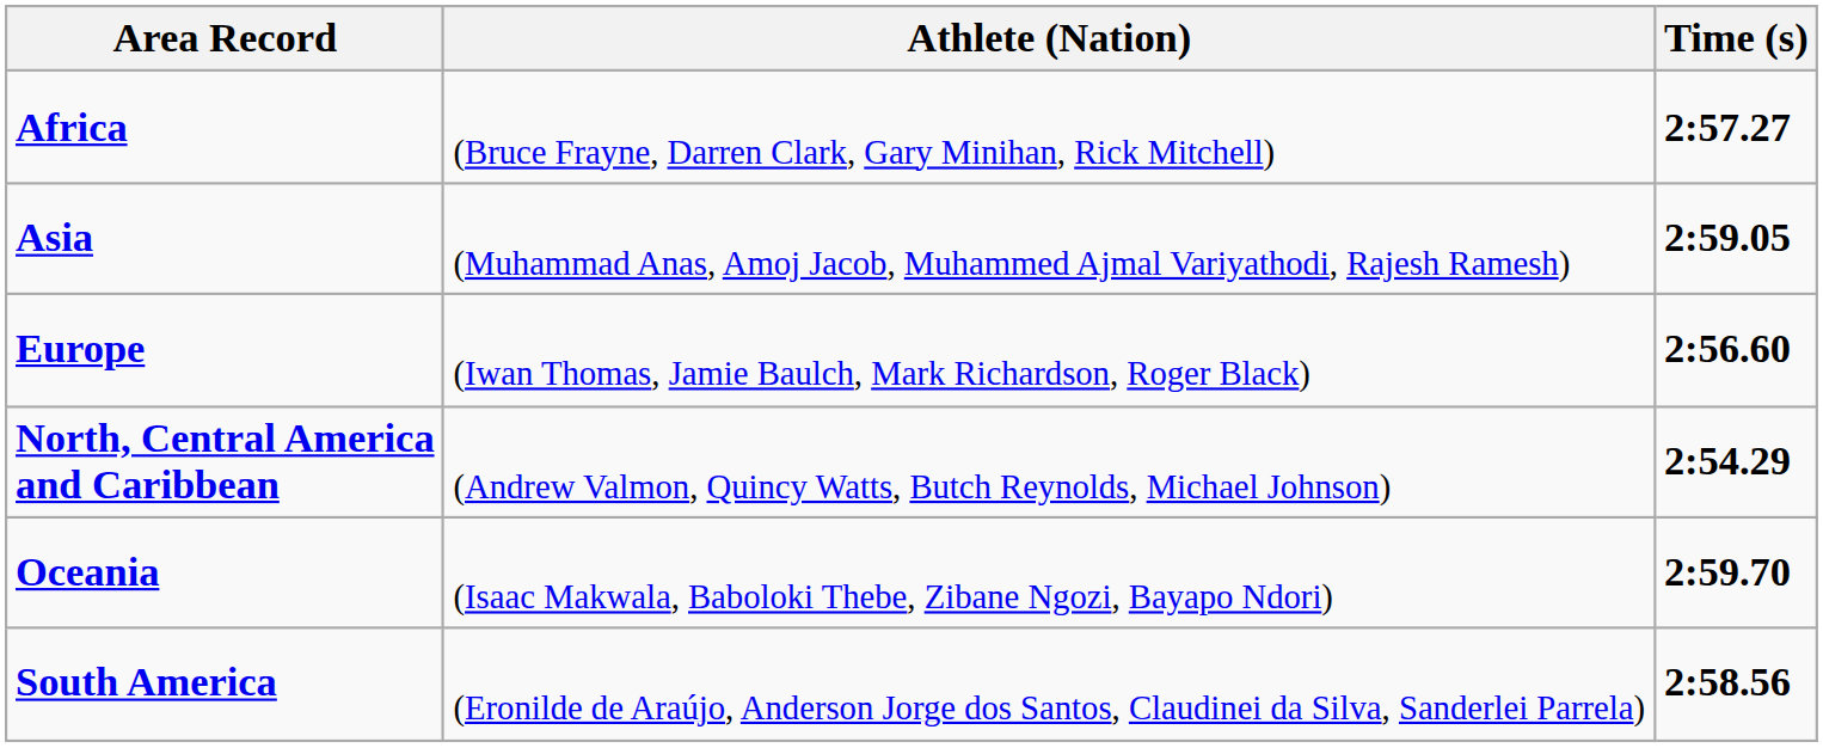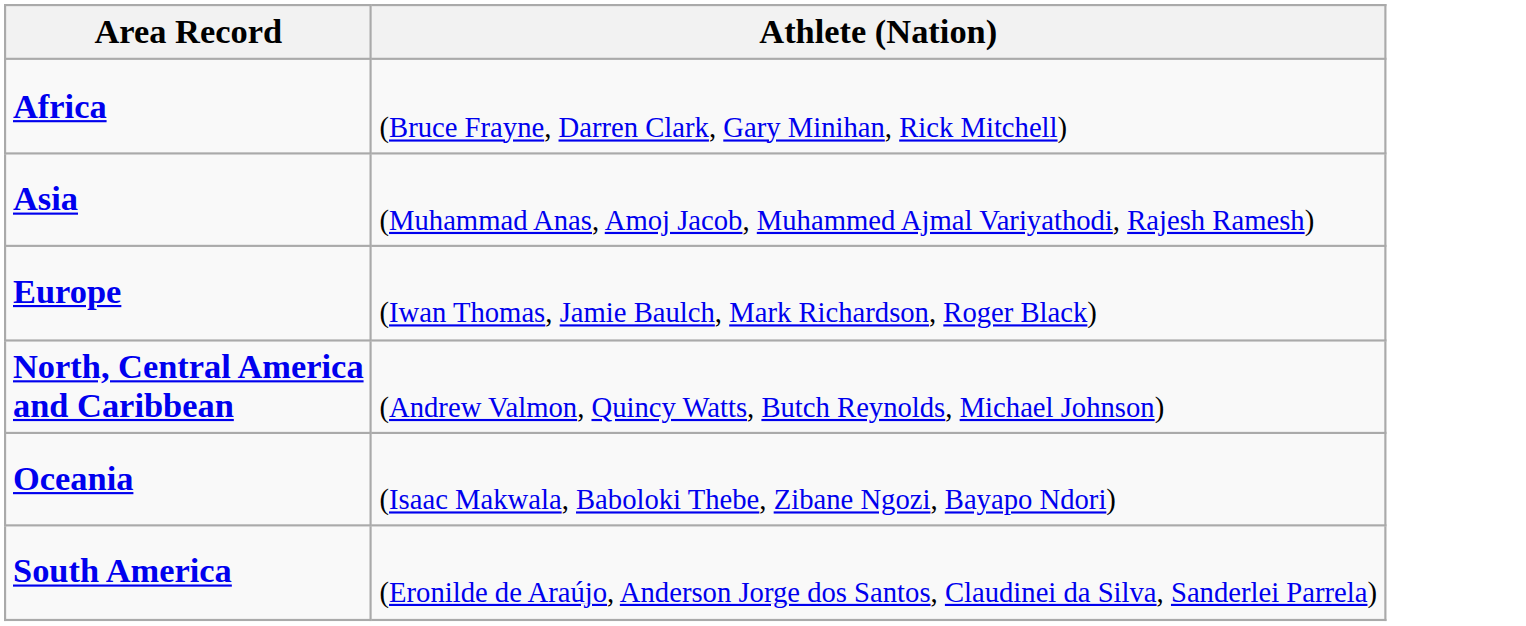- column: Time (s) | 2:57.27 | 2:59.05 | 2:56.60 | 2:54.29 | 2:59.70 | 2:58.56
